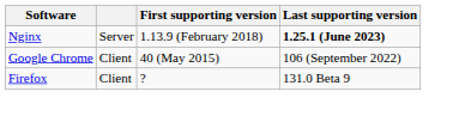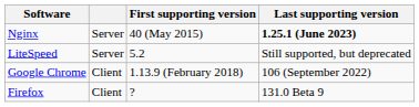Nginx | First supporting version: 1.13.9 (February 2018) -> 40 (May 2015)
+ row: LiteSpeed | Server | 5.2 | Still supported, but deprecated
Google Chrome | First supporting version: 40 (May 2015) -> 1.13.9 (February 2018)
